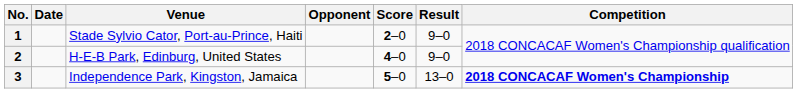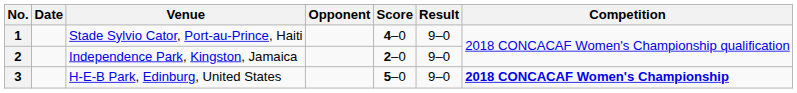1 | Score: 2–0 -> 4–0
2 | Venue: H-E-B Park, Edinburg, United States -> Independence Park, Kingston, Jamaica
2 | Score: 4–0 -> 2–0
3 | Venue: Independence Park, Kingston, Jamaica -> H-E-B Park, Edinburg, United States
3 | Result: 13–0 -> 9–0
